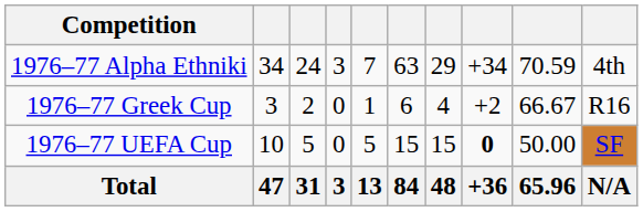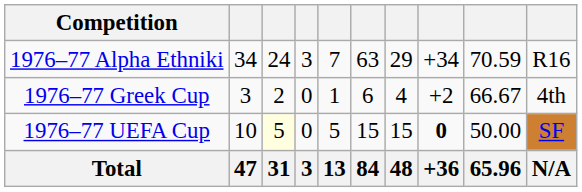1976–77 Alpha Ethniki | column 10: 4th -> R16
1976–77 Greek Cup | column 10: R16 -> 4th
1976–77 UEFA Cup | column 3: no background -> lightyellow background
